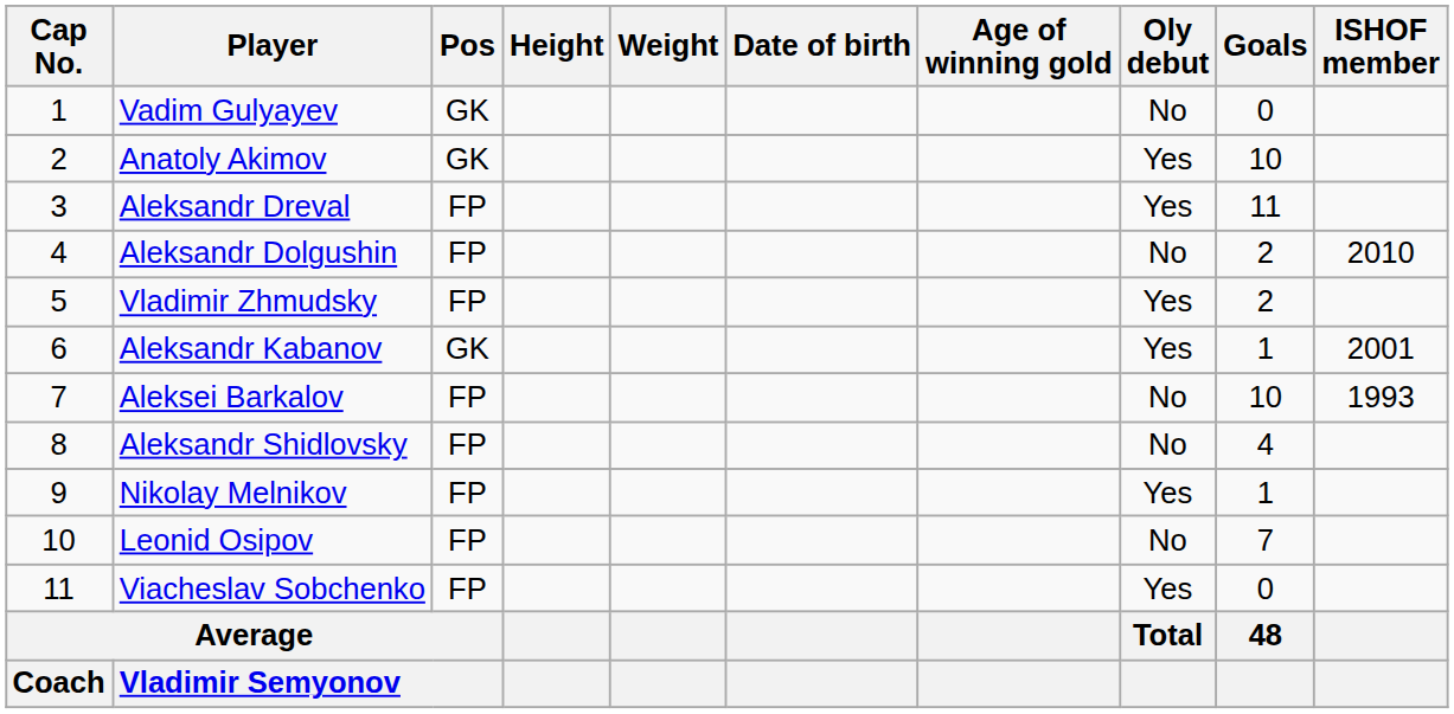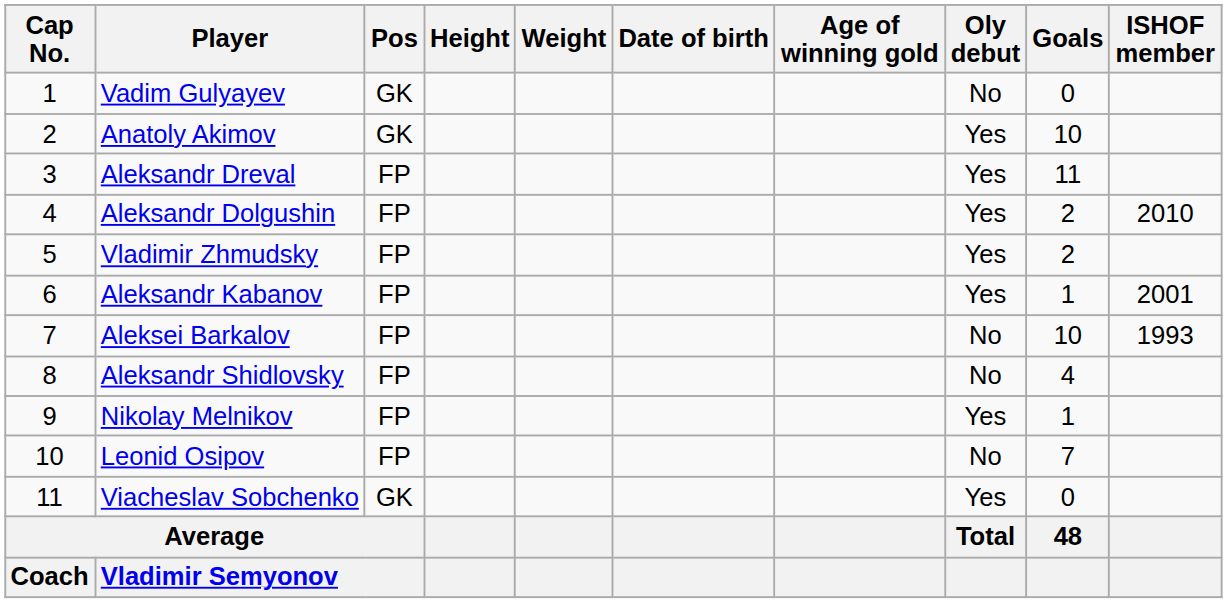Aleksandr Dolgushin | Oly debut: No -> Yes
Aleksandr Kabanov | Pos: GK -> FP
Viacheslav Sobchenko | Pos: FP -> GK
